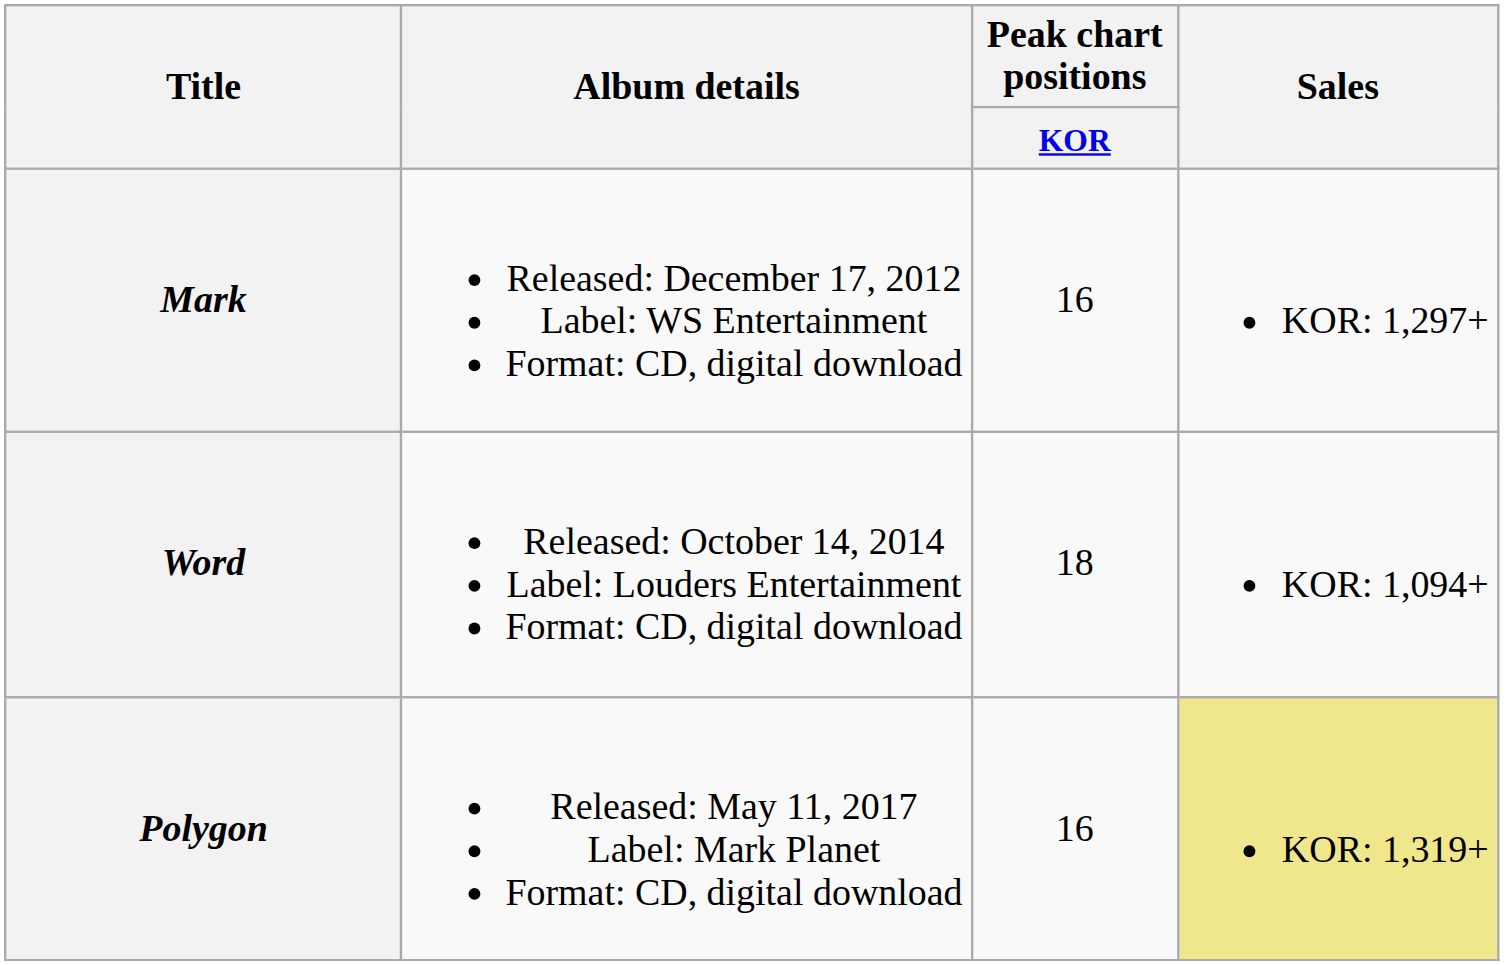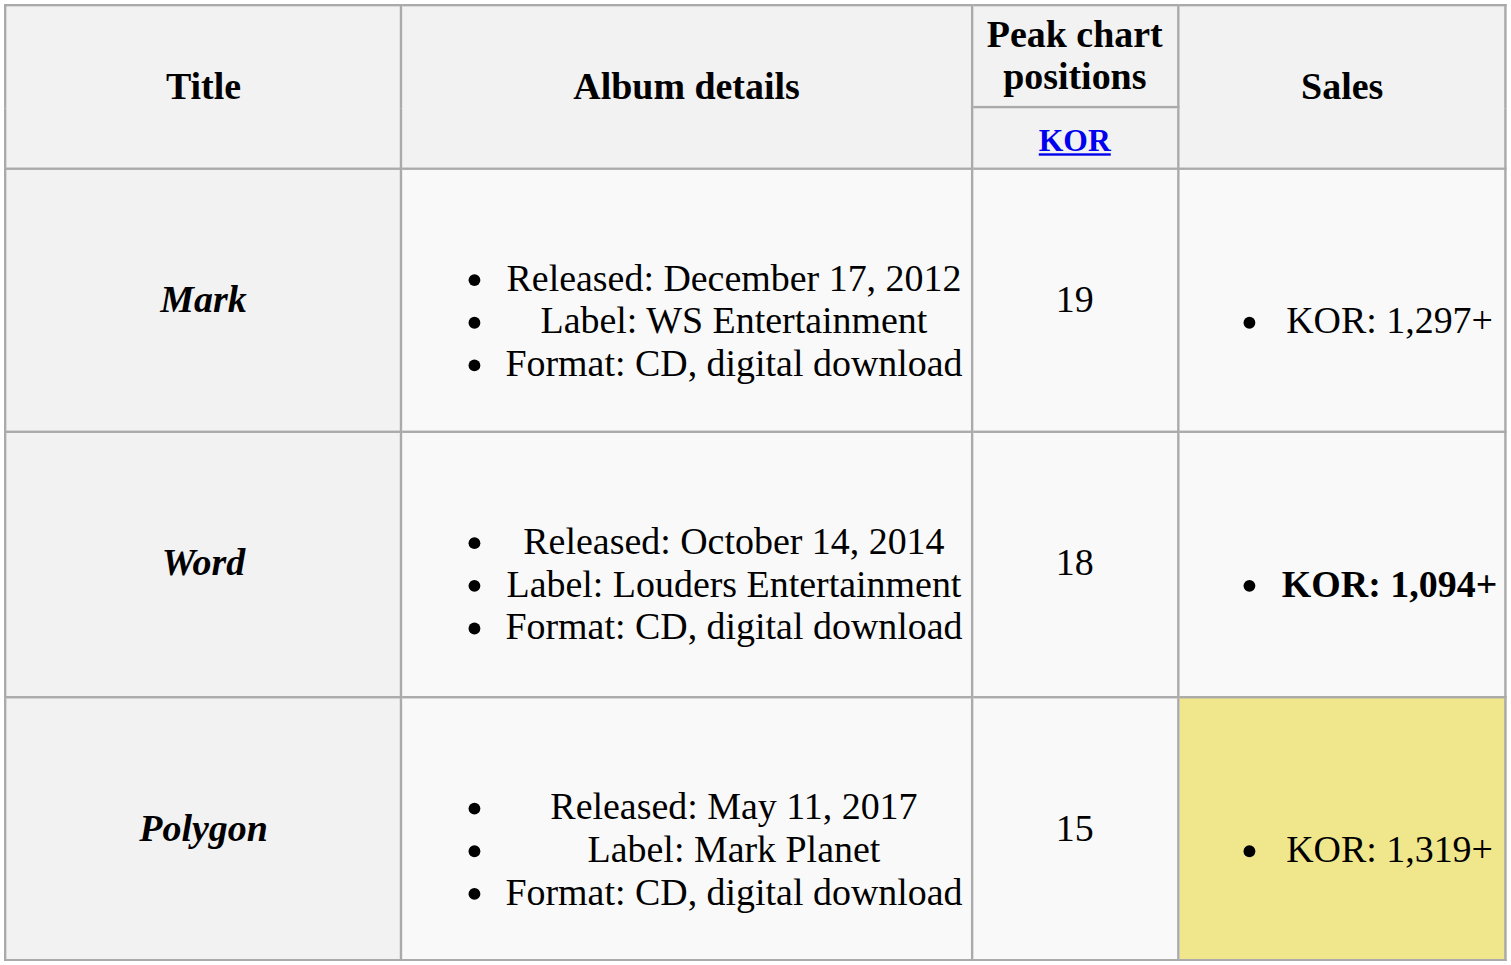Mark | Peak chart positions / KOR: 16 -> 19
Word | Sales: normal -> bold
Polygon | Peak chart positions / KOR: 16 -> 15
